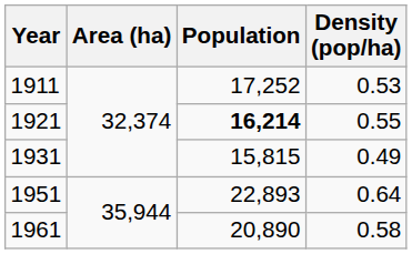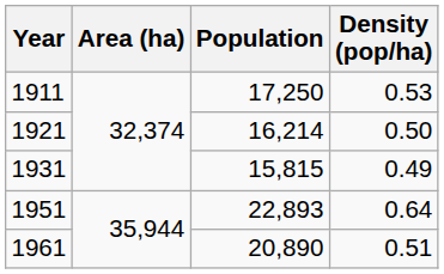1911 | Population: 17,252 -> 17,250
1921 | Population: bold -> normal
1921 | Density (pop/ha): 0.55 -> 0.50
1961 | Density (pop/ha): 0.58 -> 0.51
